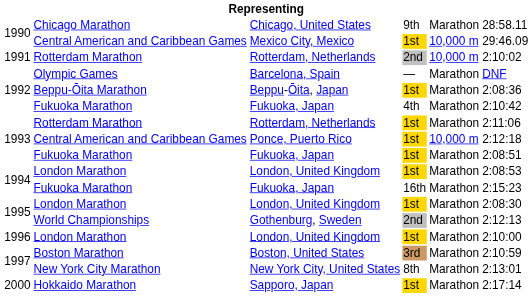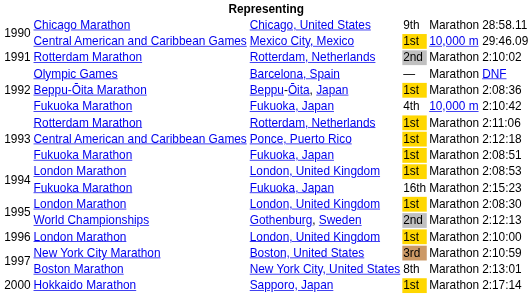1991 / Rotterdam, Netherlands | column 5: 10,000 m -> Marathon
1992 / Fukuoka, Japan | column 5: Marathon -> 10,000 m
Ponce, Puerto Rico | column 5: 10,000 m -> Marathon
Boston, United States | column 2: Boston Marathon -> New York City Marathon
New York City, United States | column 2: New York City Marathon -> Boston Marathon
